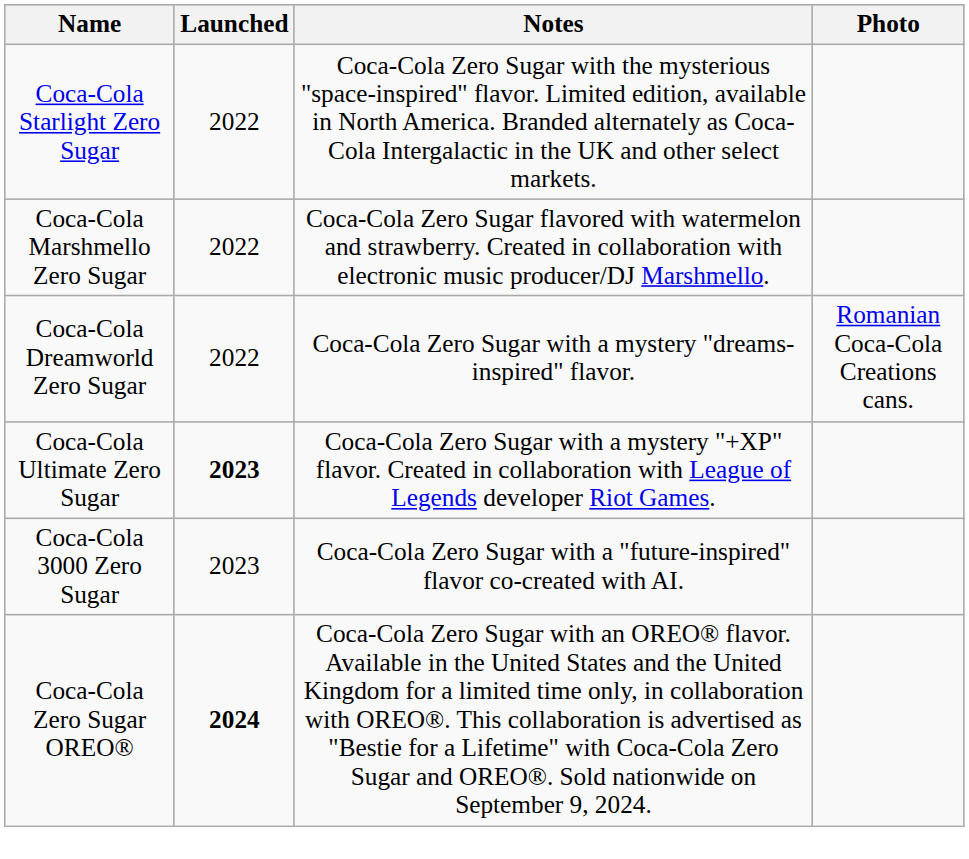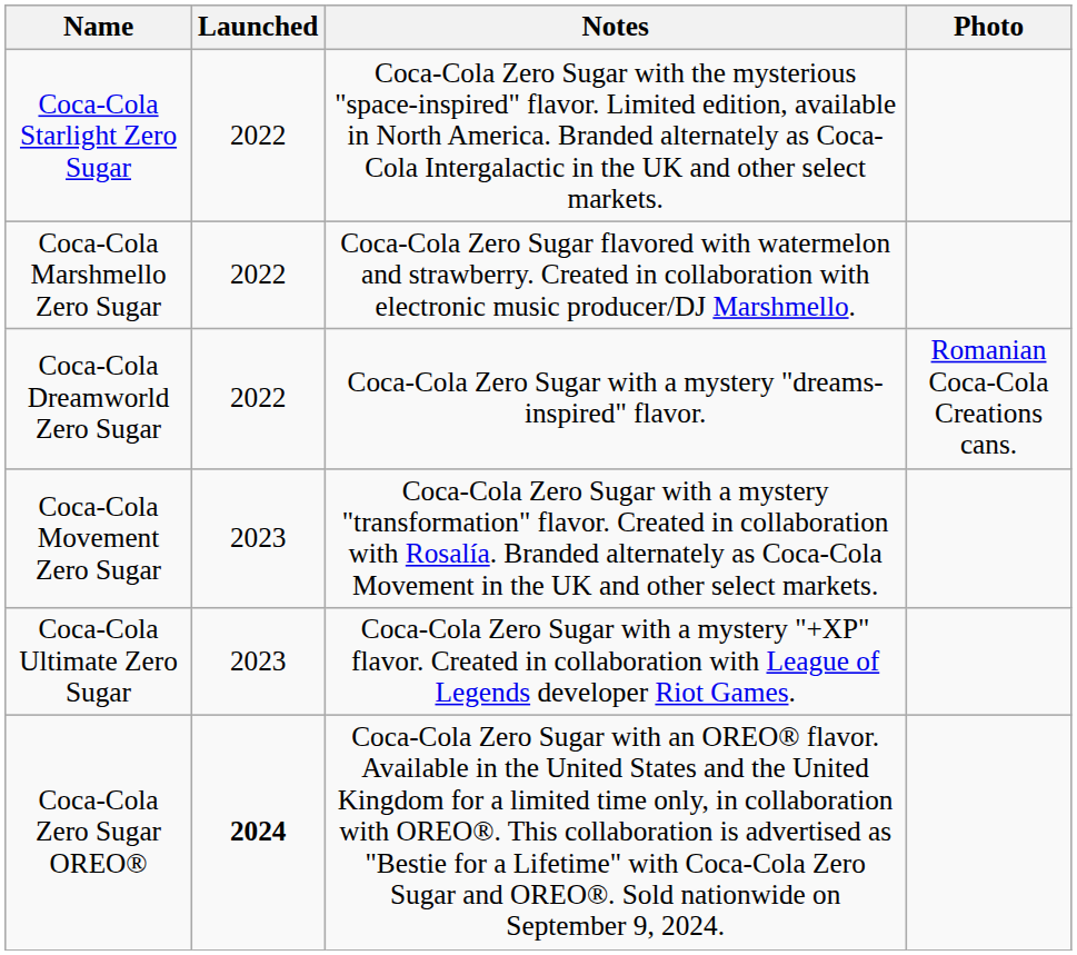+ row: Coca-Cola Movement Zero Sugar | 2023 | Coca-Cola Zero Sugar with a mystery "transformation" flavor. Created in collaboration with Rosalía. Branded alternately as Coca-Cola Movement in the UK and other select markets.
Coca-Cola Ultimate Zero Sugar | Launched: bold -> normal
- row: Coca-Cola 3000 Zero Sugar | 2023 | Coca-Cola Zero Sugar with a "future-inspired" flavor co-created with AI.
